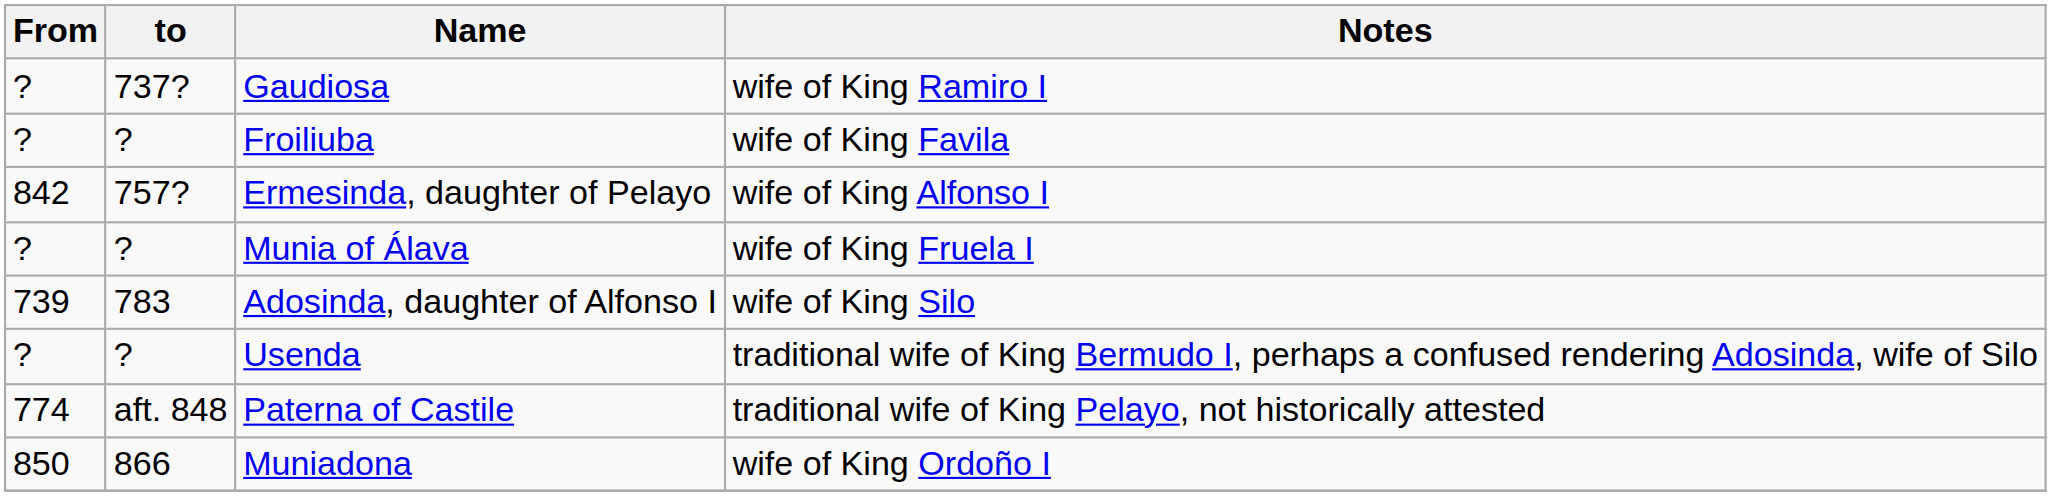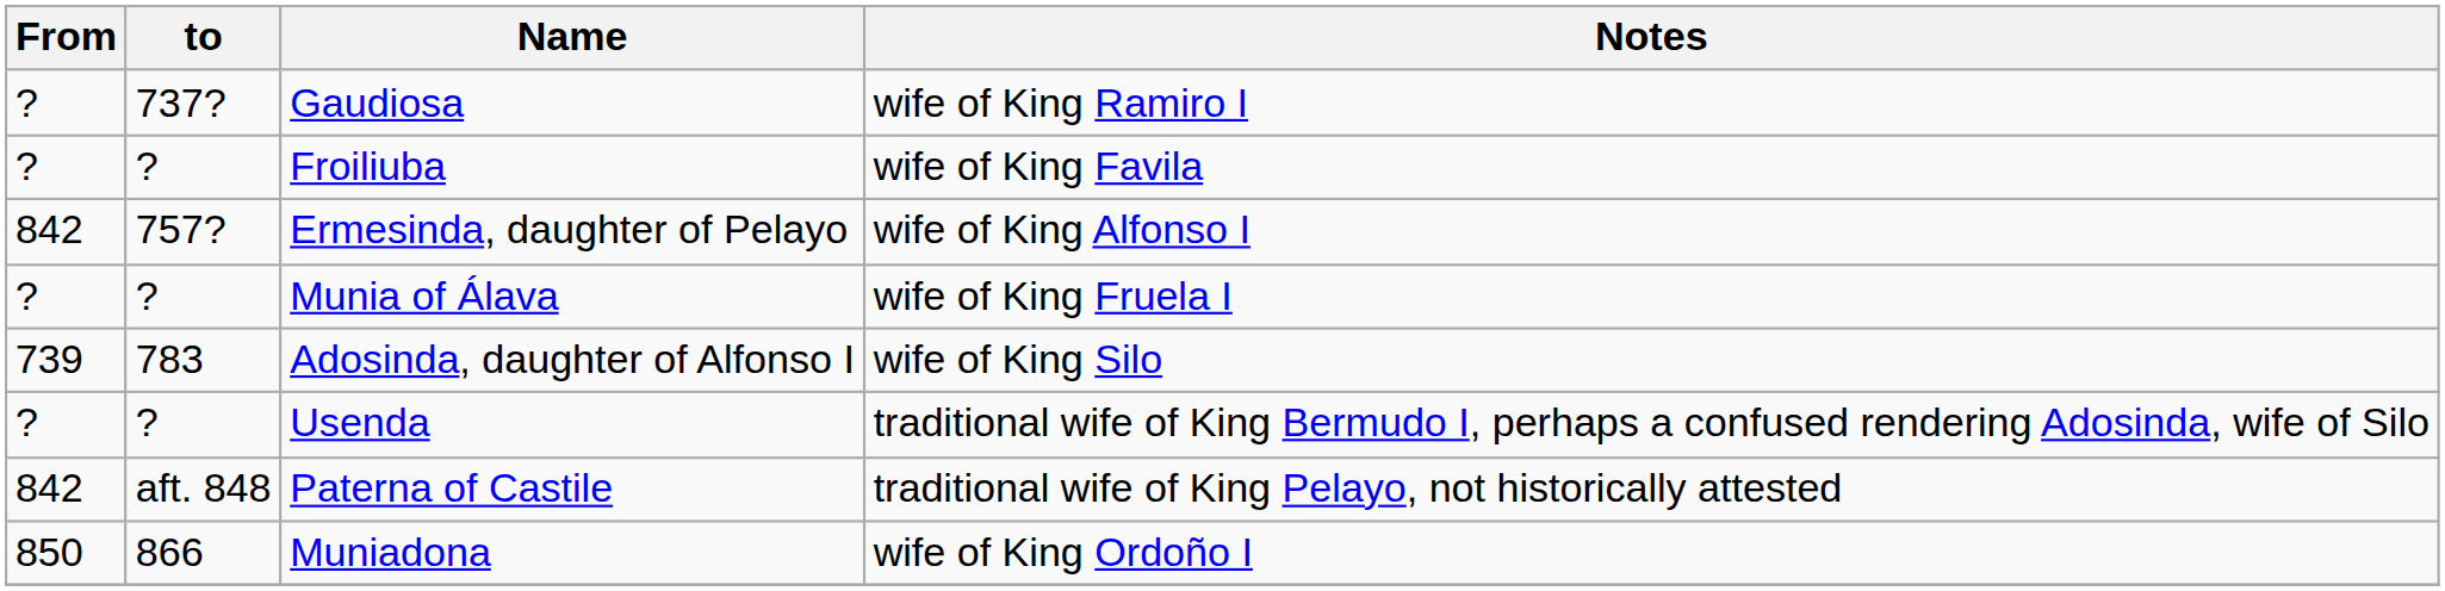Paterna of Castile | From: 774 -> 842
